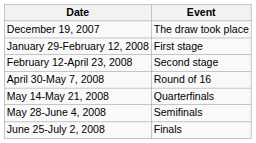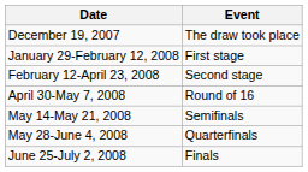May 14-May 21, 2008 | Event: Quarterfinals -> Semifinals
May 28-June 4, 2008 | Event: Semifinals -> Quarterfinals
